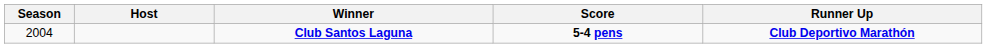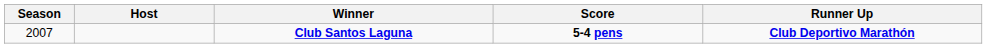Club Santos Laguna | Season: 2004 -> 2007
